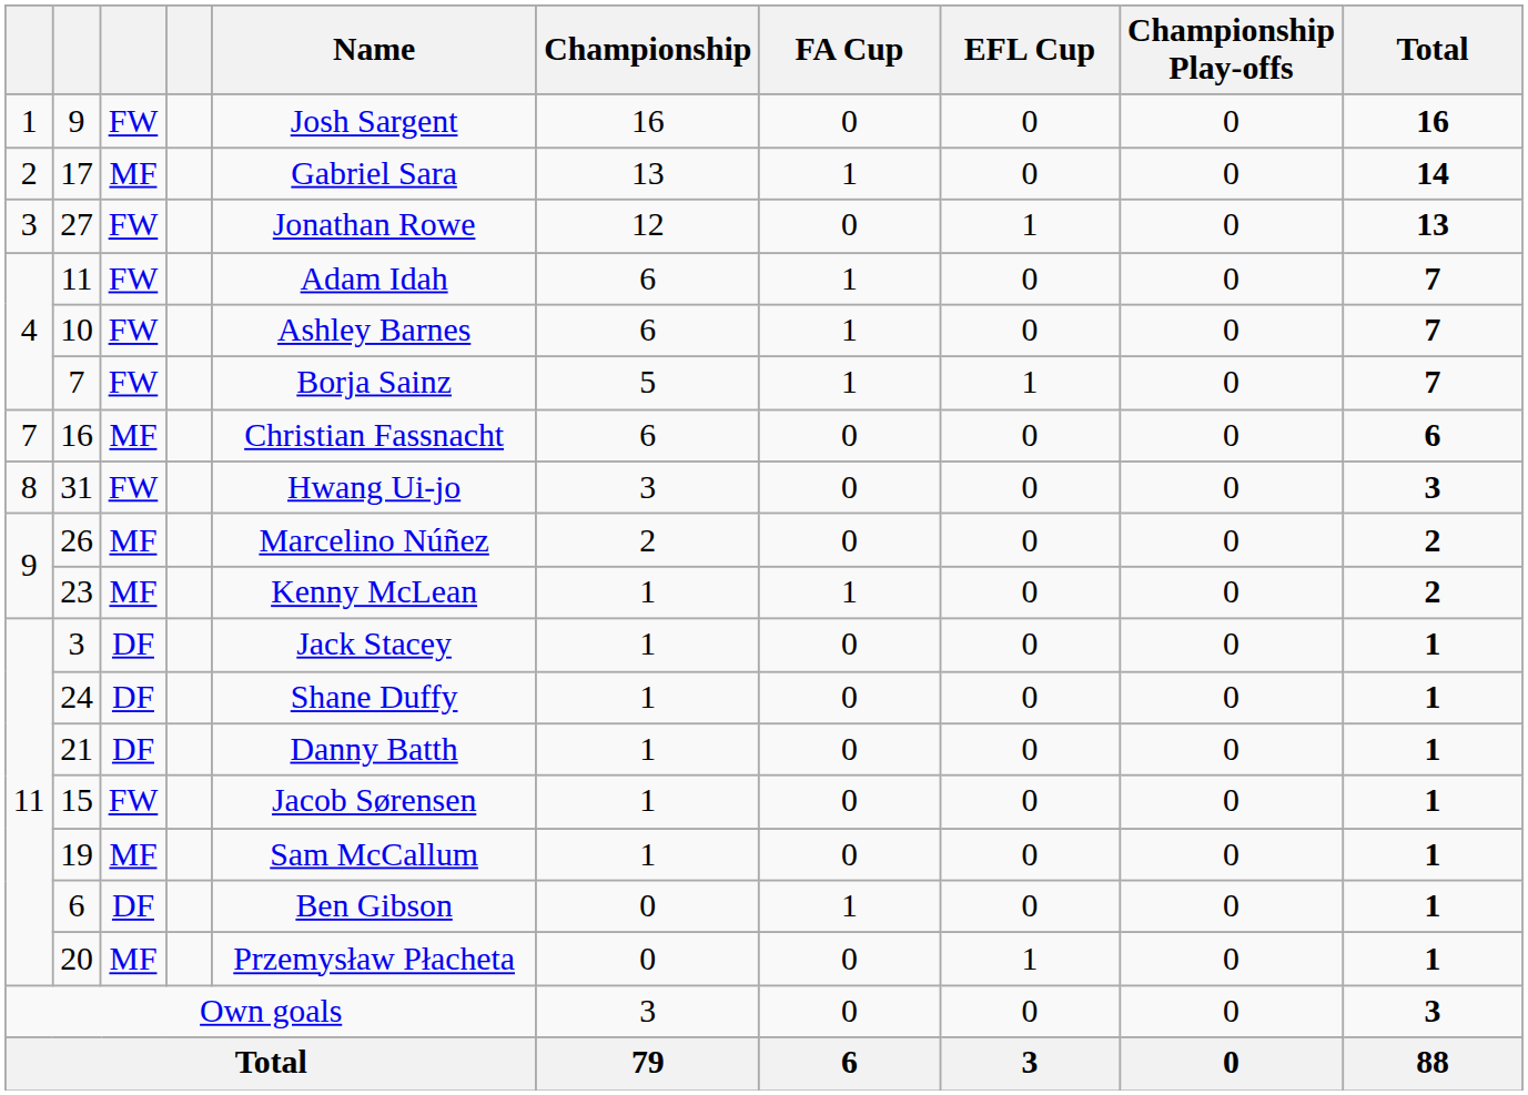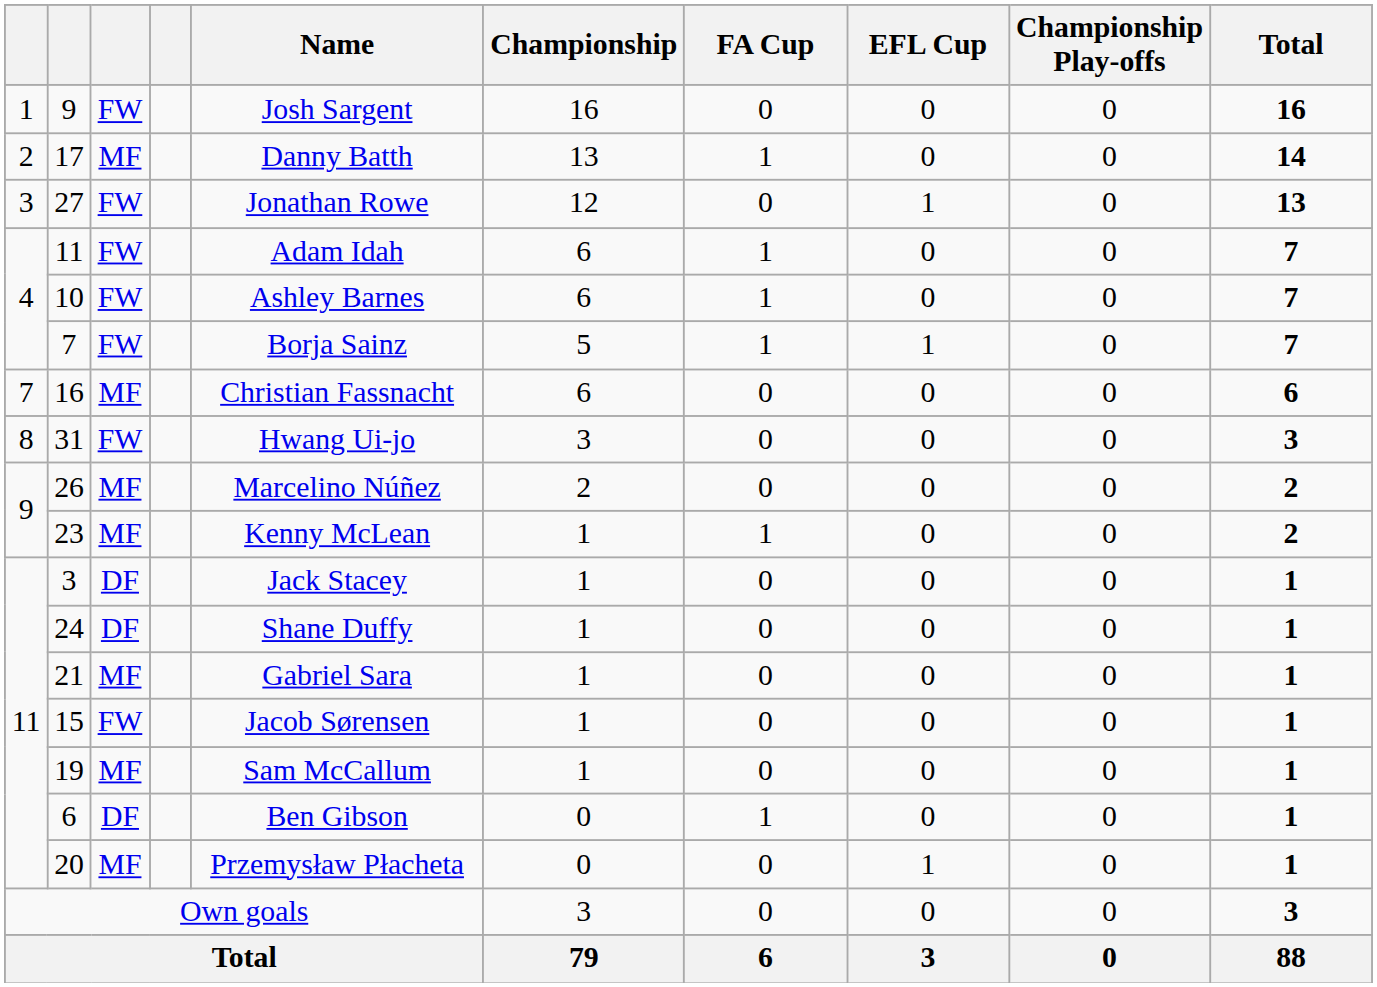17 | Name: Gabriel Sara -> Danny Batth
21 | column 3: DF -> MF
21 | Name: Danny Batth -> Gabriel Sara
